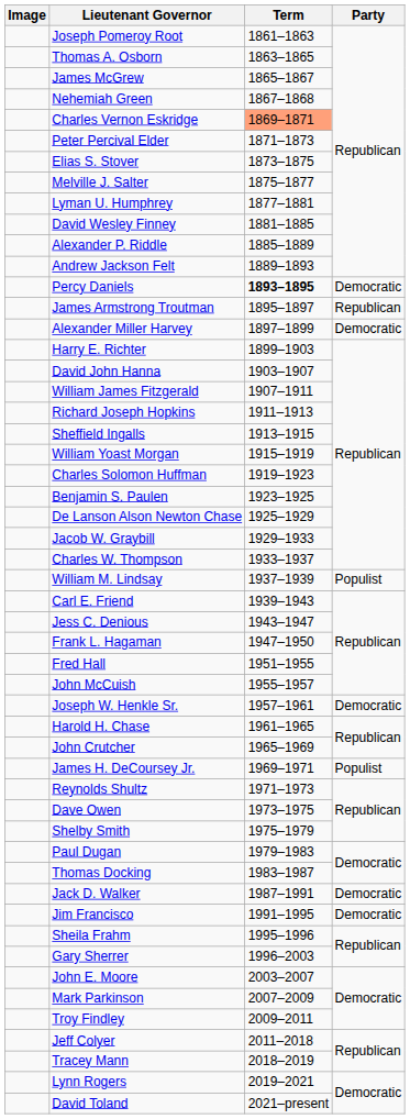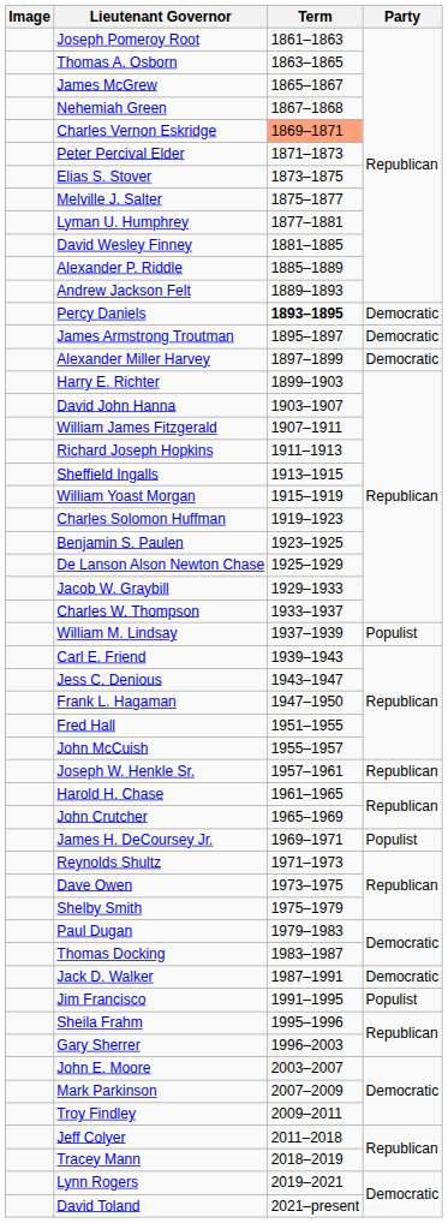James Armstrong Troutman | Party: Republican -> Democratic
Joseph W. Henkle Sr. | Party: Democratic -> Republican
Jim Francisco | Party: Democratic -> Populist
